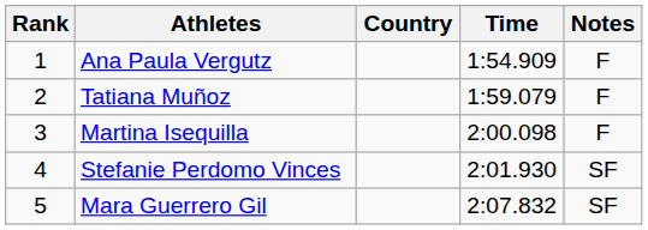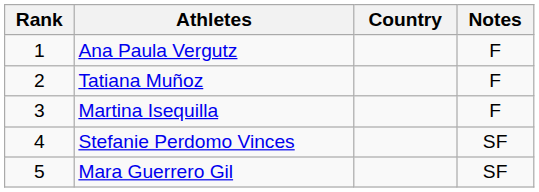- column: Time | 1:54.909 | 1:59.079 | 2:00.098 | 2:01.930 | 2:07.832
